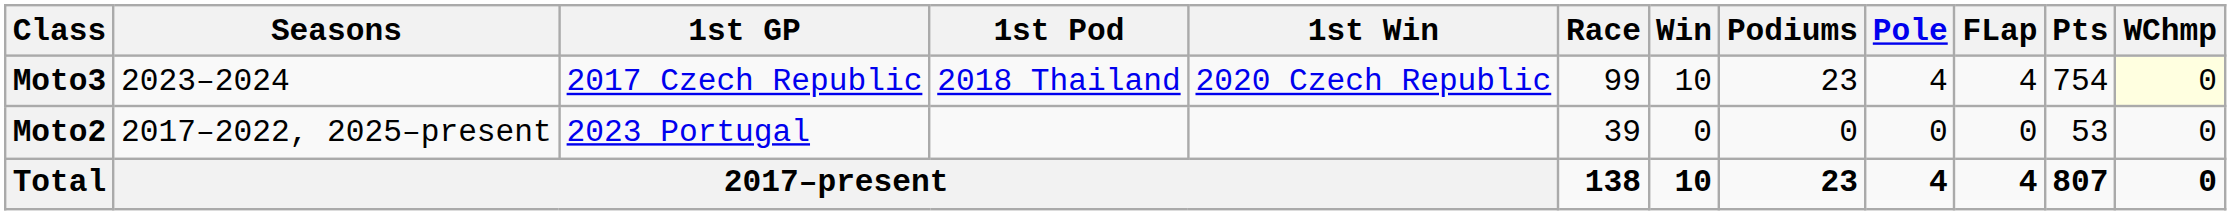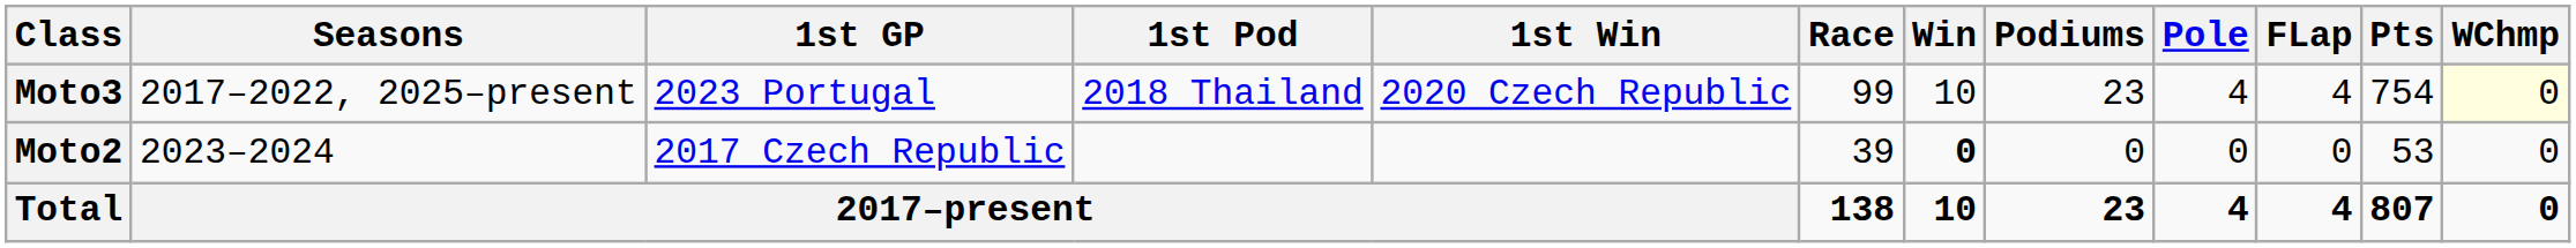Moto3 | Seasons: 2023–2024 -> 2017–2022, 2025–present
Moto3 | 1st GP: 2017 Czech Republic -> 2023 Portugal
Moto2 | Seasons: 2017–2022, 2025–present -> 2023–2024
Moto2 | 1st GP: 2023 Portugal -> 2017 Czech Republic
Moto2 | Win: normal -> bold
